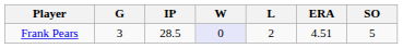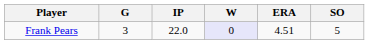- column: L | 2
Frank Pears | IP: 28.5 -> 22.0
